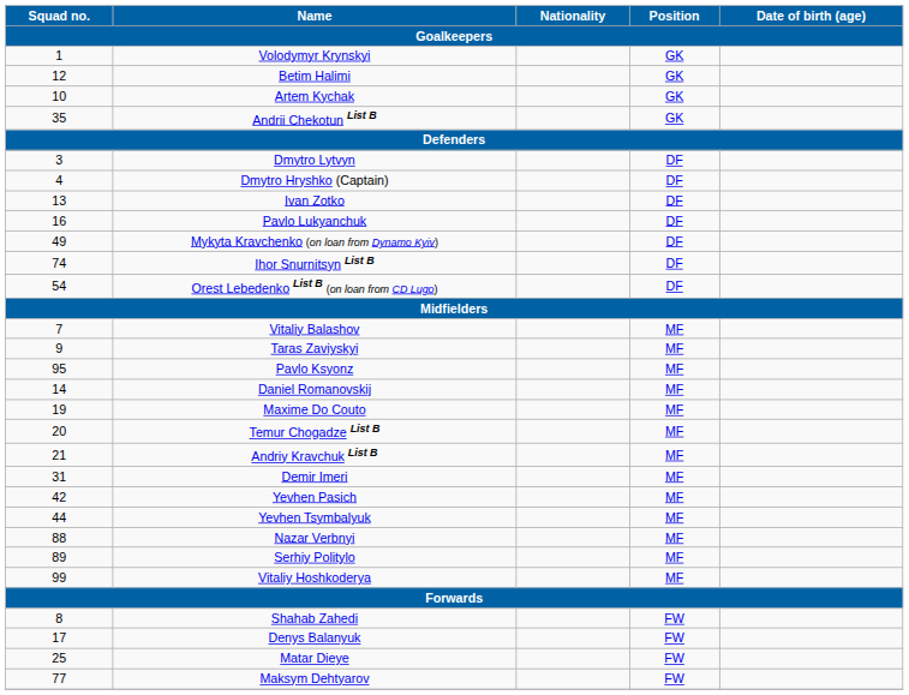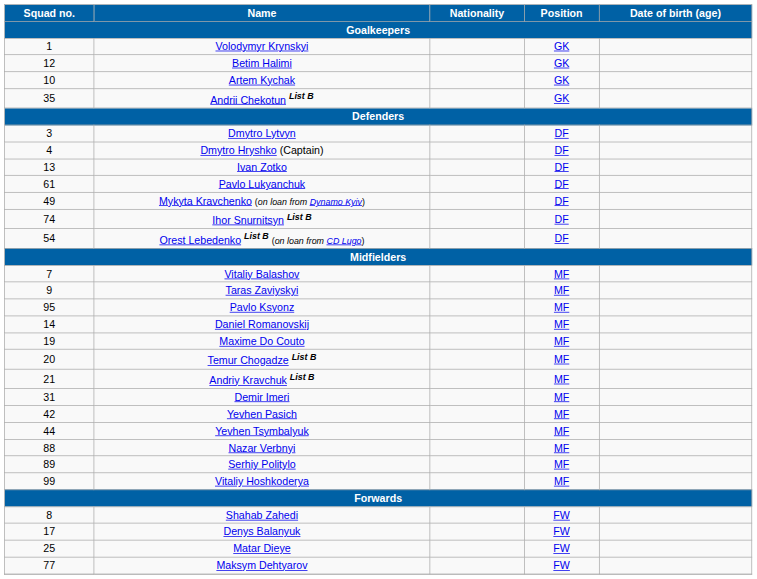Pavlo Lukyanchuk | Squad no. / Goalkeepers: 16 -> 61
